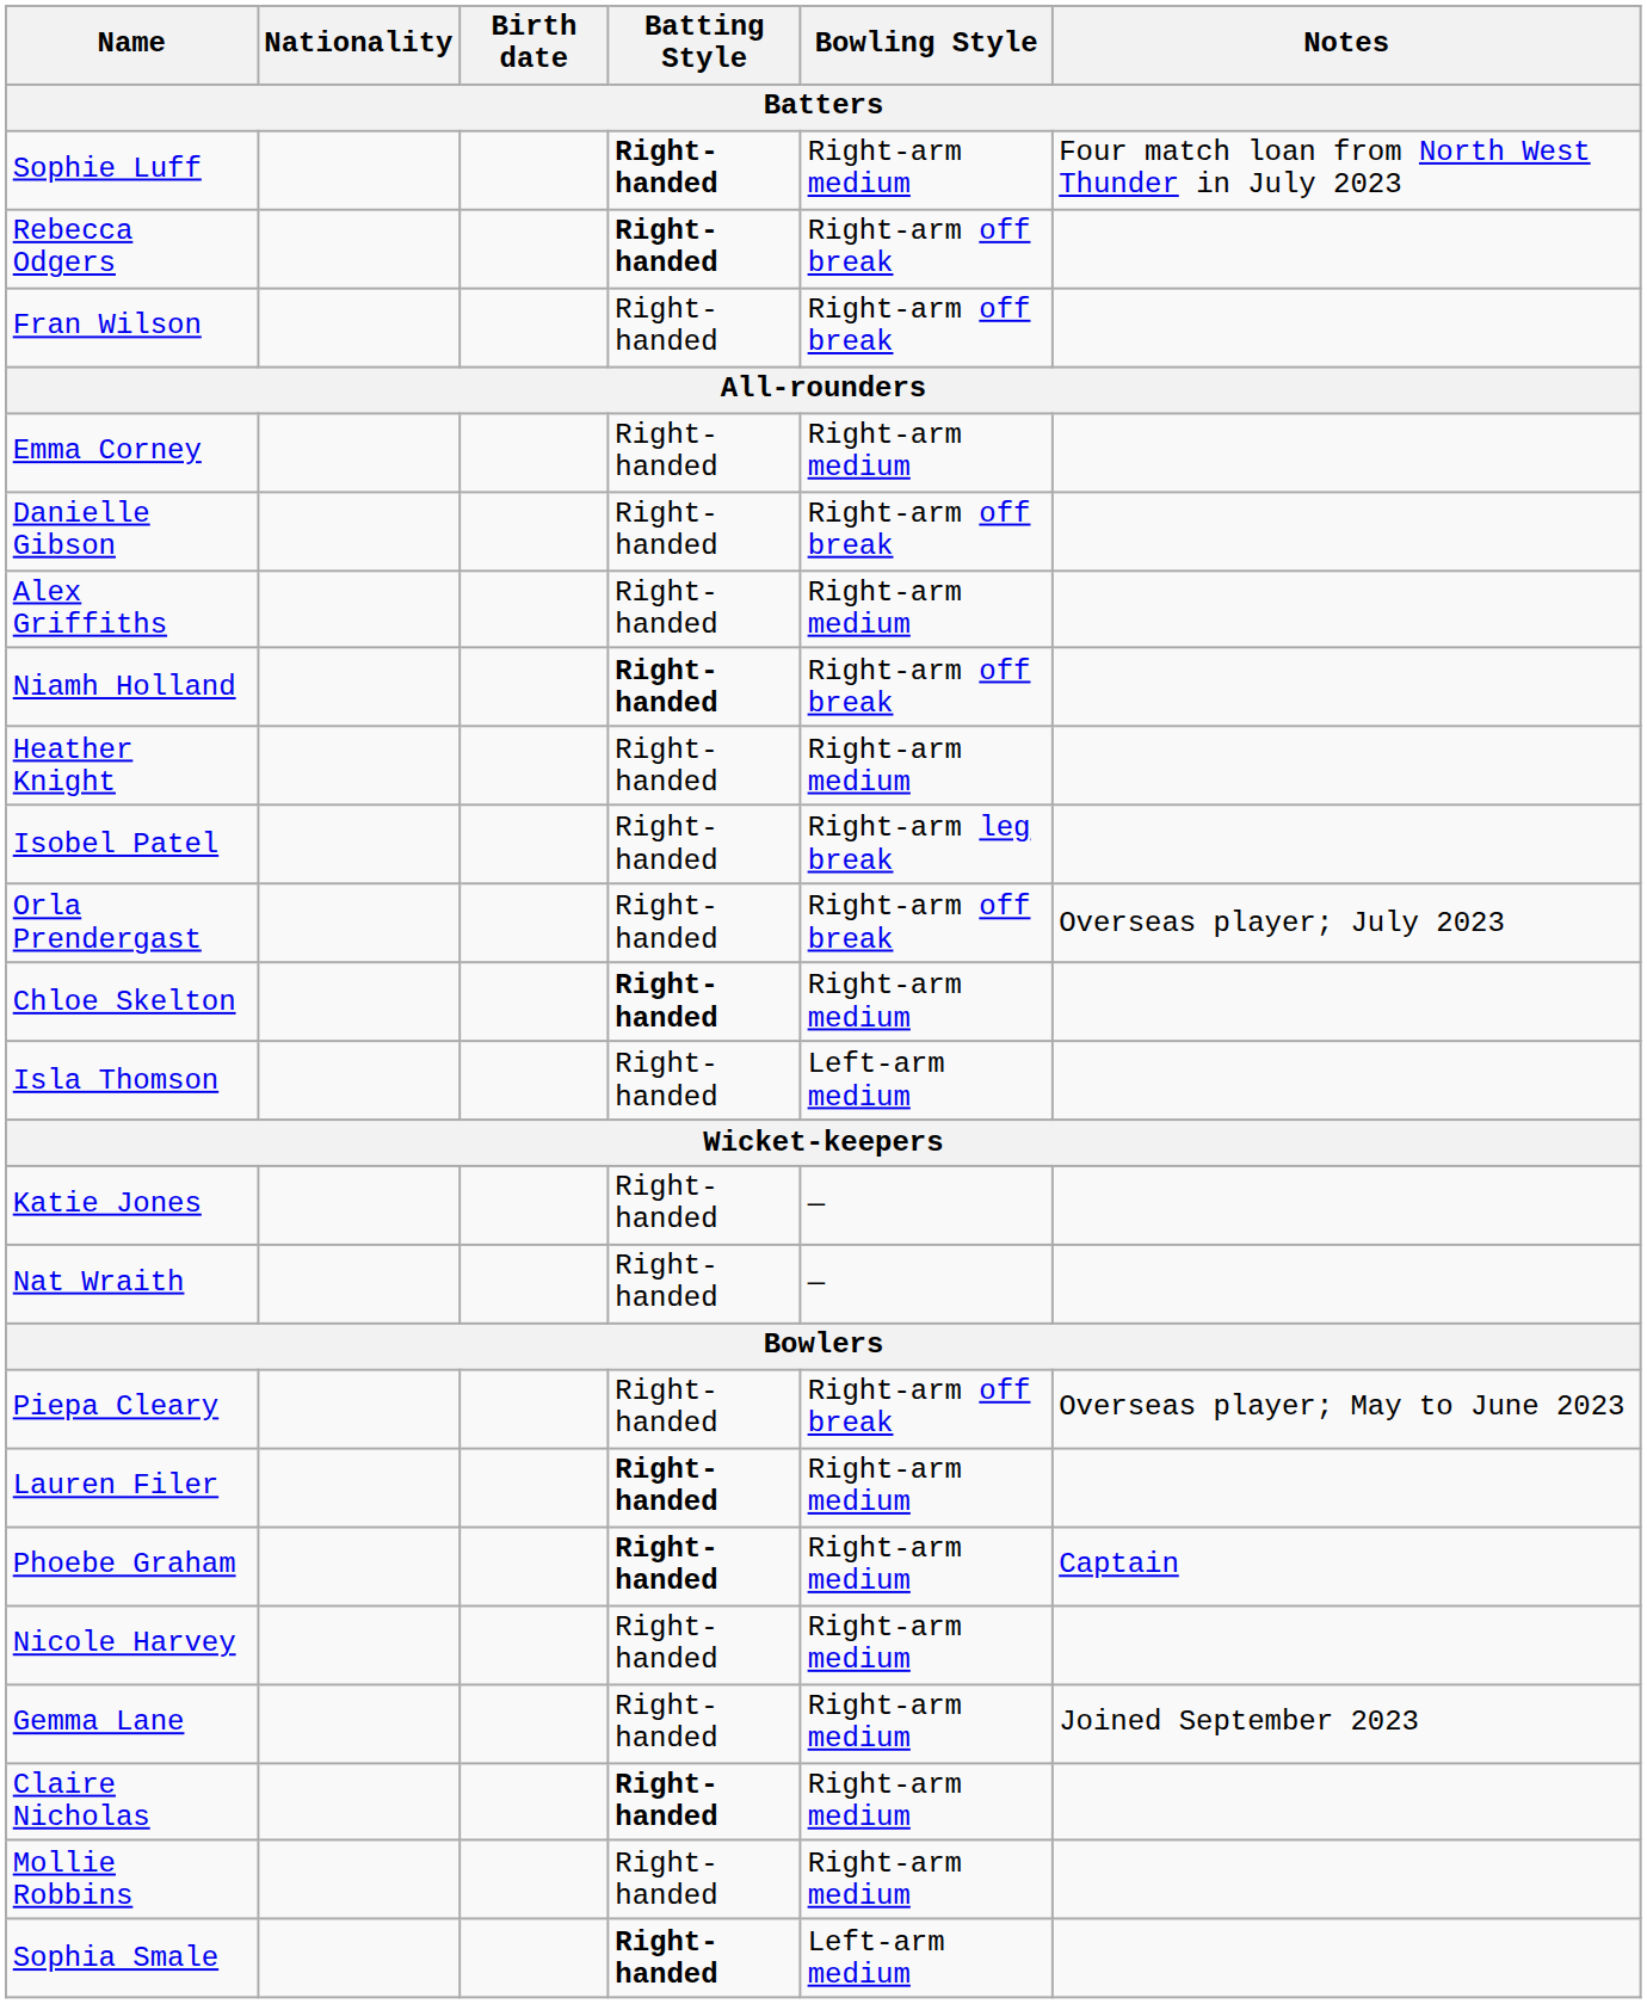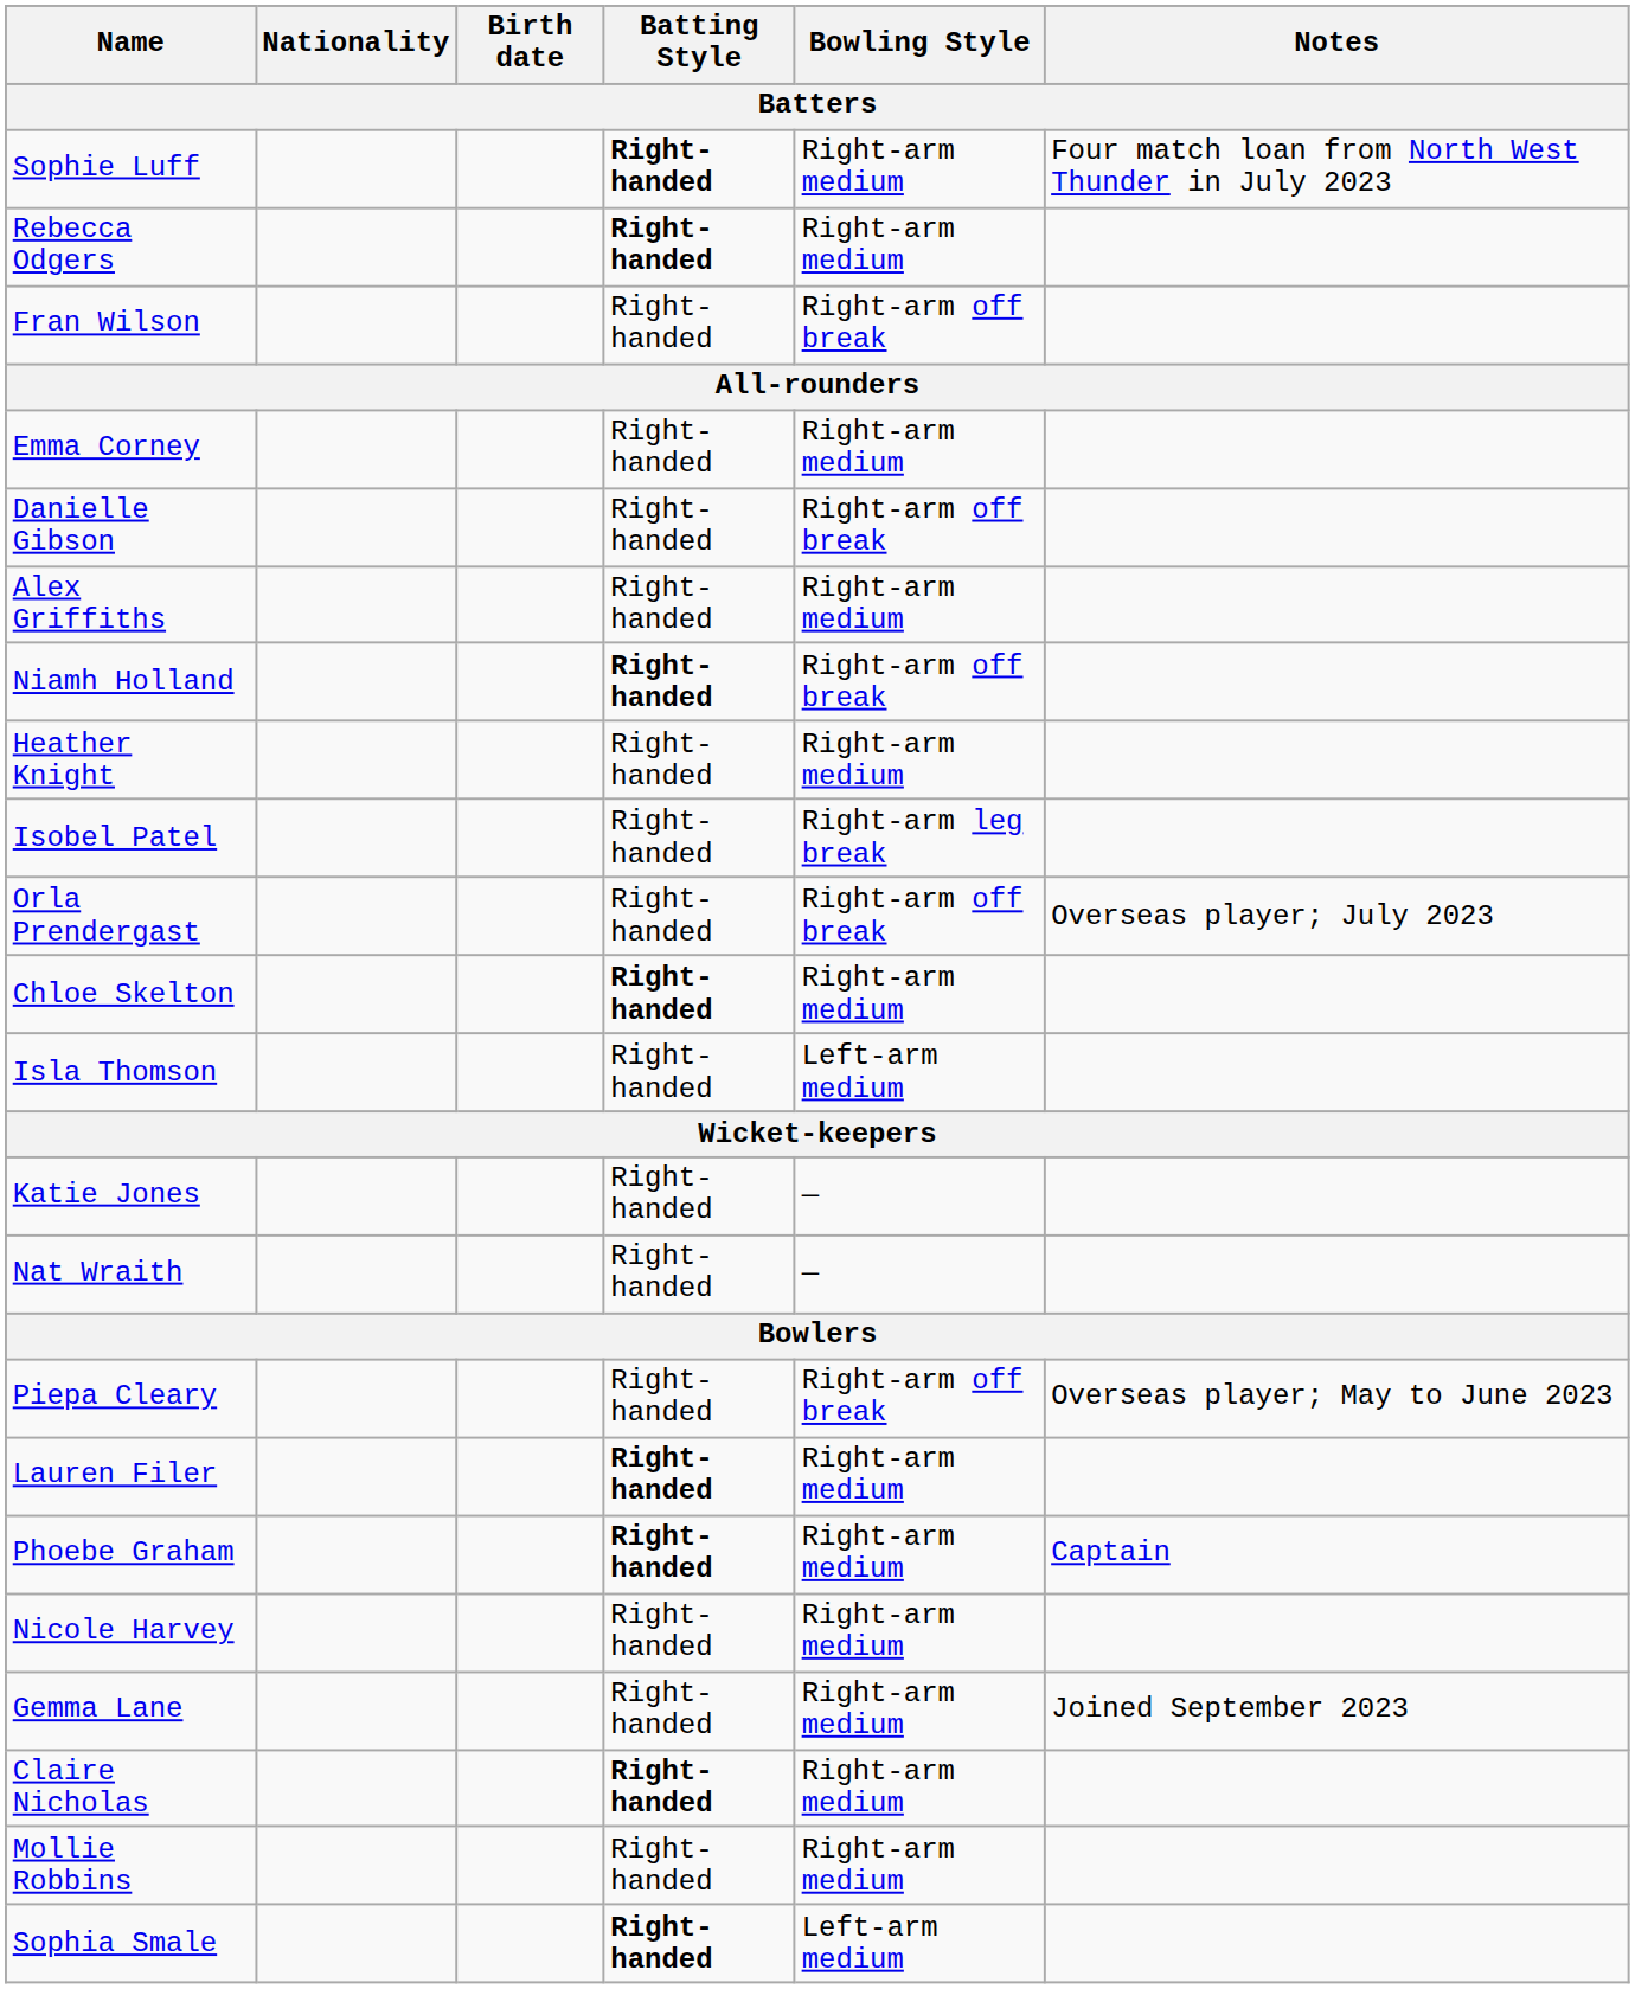Rebecca Odgers | Bowling Style: Right-arm off break -> Right-arm medium
